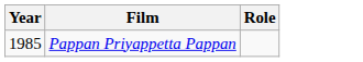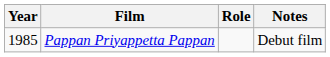+ column: Notes | Debut film
